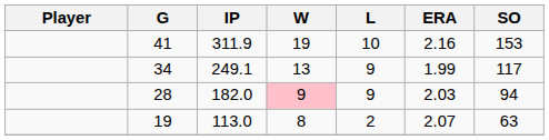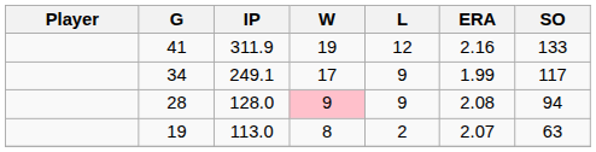41 | L: 10 -> 12
41 | SO: 153 -> 133
34 | W: 13 -> 17
28 | IP: 182.0 -> 128.0
28 | ERA: 2.03 -> 2.08
